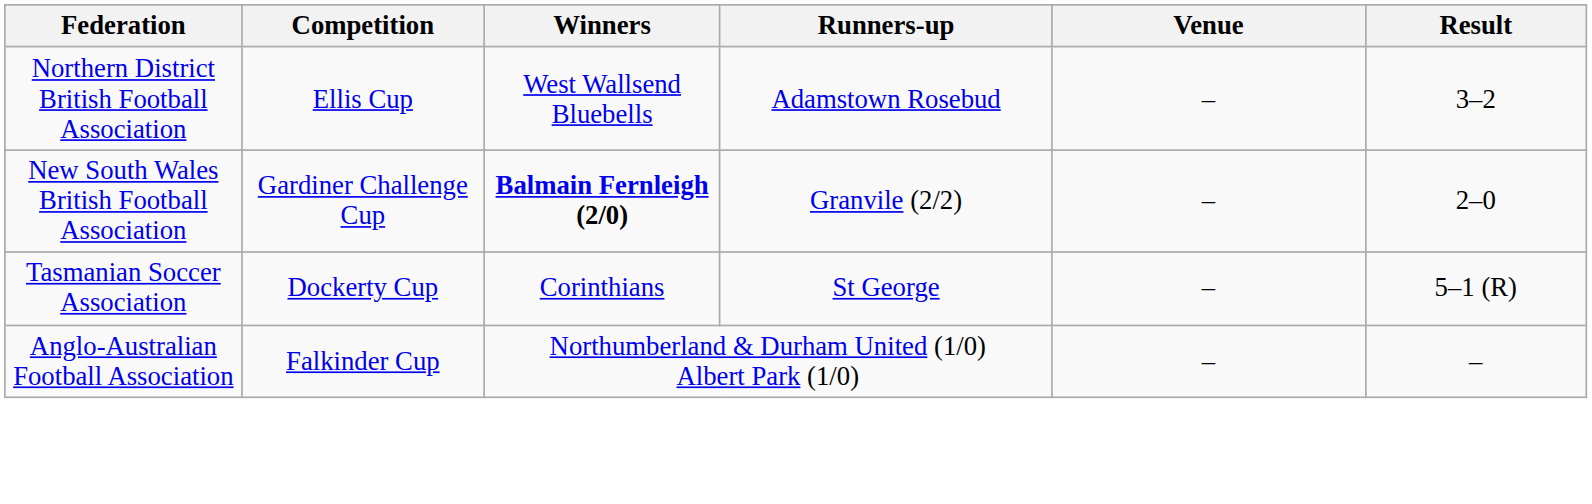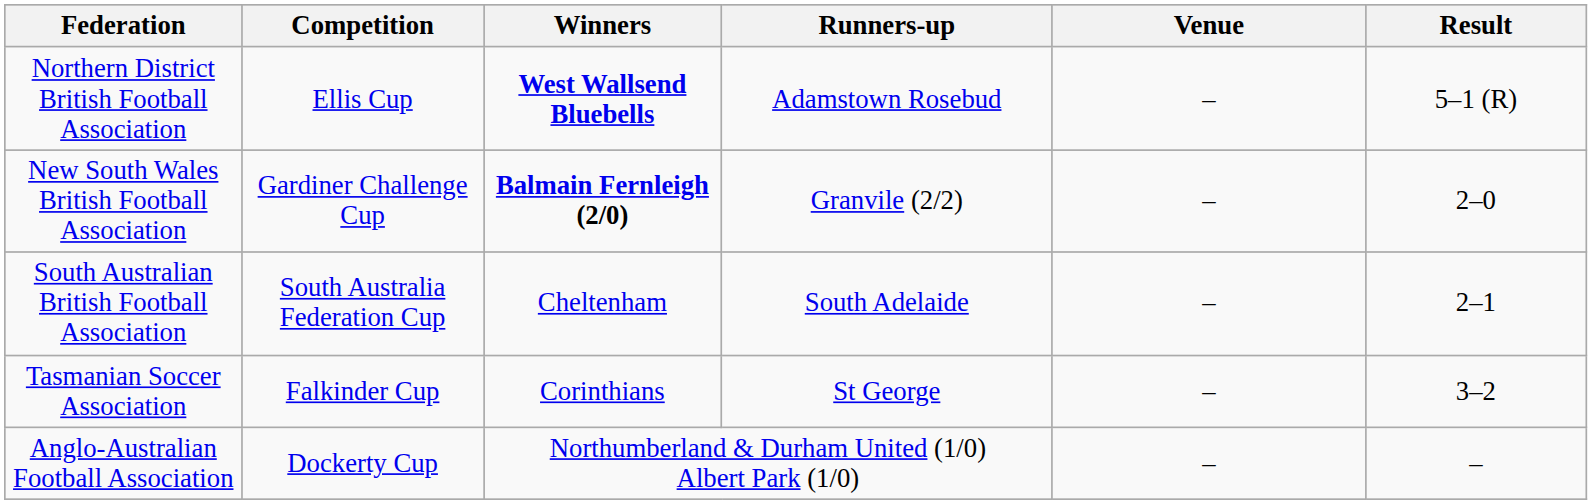Northern District British Football Association | Winners: normal -> bold
Northern District British Football Association | Result: 3–2 -> 5–1 (R)
+ row: South Australian British Football Association | South Australia Federation Cup | Cheltenham | South Adelaide | – | 2–1
Tasmanian Soccer Association | Competition: Dockerty Cup -> Falkinder Cup
Tasmanian Soccer Association | Result: 5–1 (R) -> 3–2
Anglo-Australian Football Association | Competition: Falkinder Cup -> Dockerty Cup
